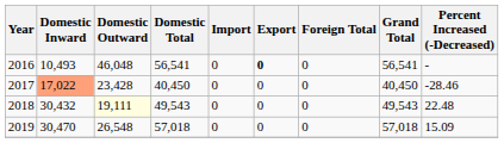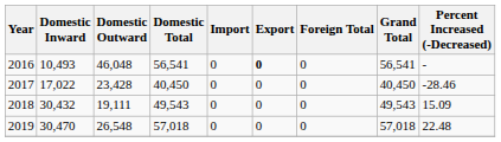2017 | Domestic Inward: lightsalmon background -> no background
2018 | Domestic Outward: lightyellow background -> no background
2018 | Percent Increased (-Decreased): 22.48 -> 15.09
2019 | Percent Increased (-Decreased): 15.09 -> 22.48
